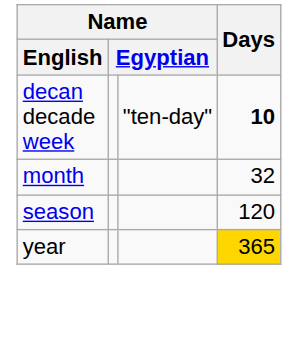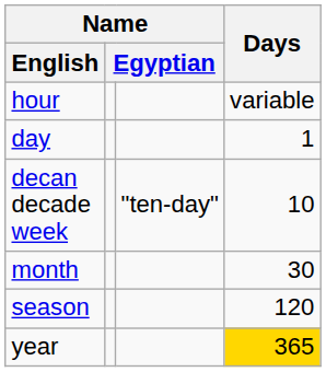+ row: hour | variable
+ row: day | 1
decan decade week | Days: bold -> normal
month | Days: 32 -> 30
